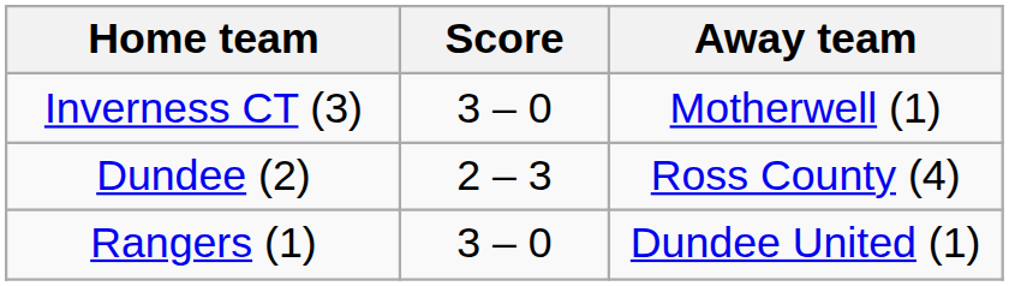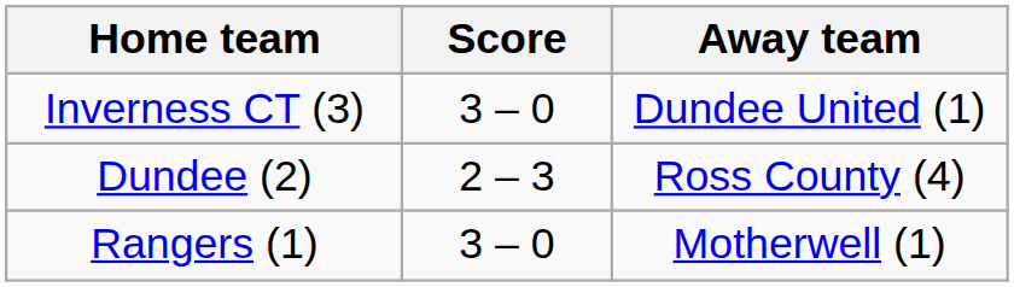Inverness CT (3) | Away team: Motherwell (1) -> Dundee United (1)
Rangers (1) | Away team: Dundee United (1) -> Motherwell (1)
